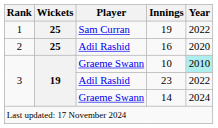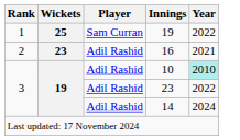16 | Wickets: 25 -> 23
16 | Year: 2020 -> 2021
10 | Player: Graeme Swann -> Adil Rashid
14 | Player: Graeme Swann -> Adil Rashid
